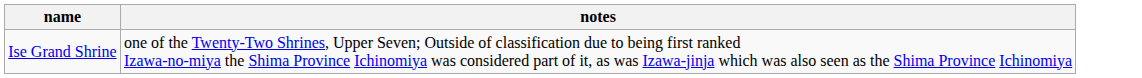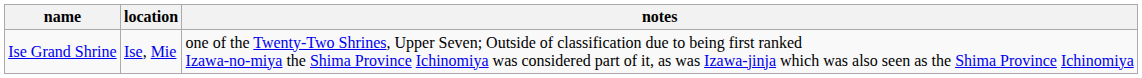+ column: location | Ise, Mie
